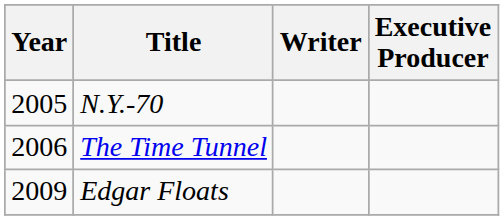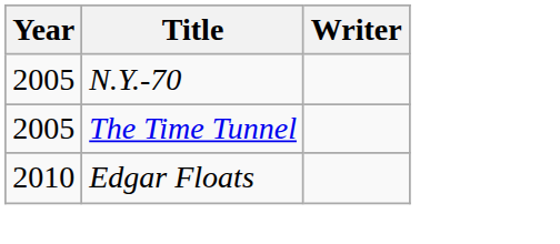- column: Executive Producer
The Time Tunnel | Year: 2006 -> 2005
Edgar Floats | Year: 2009 -> 2010
